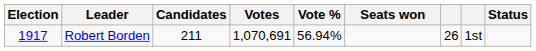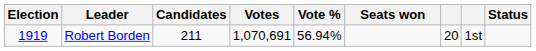Robert Borden | Election: 1917 -> 1919
Robert Borden | column 7: 26 -> 20
